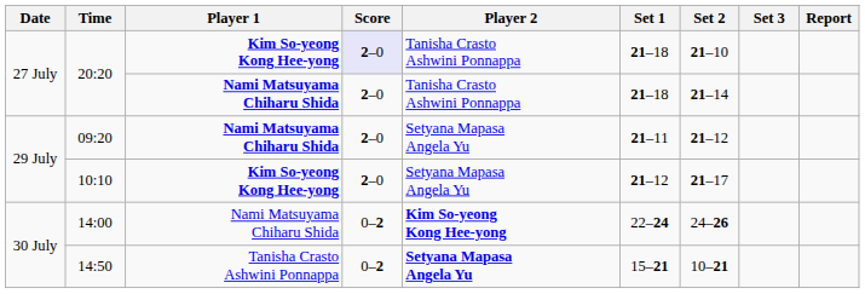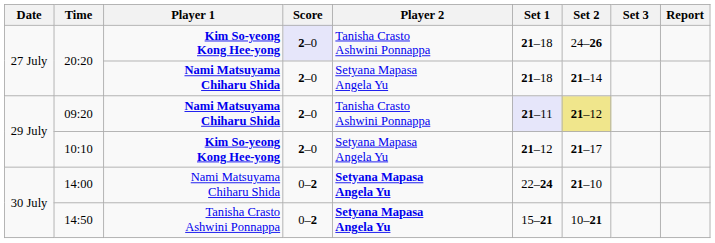20:20 / Kim So-yeong Kong Hee-yong | Set 2: 21–10 -> 24–26
20:20 / Nami Matsuyama Chiharu Shida | Player 2: Tanisha Crasto Ashwini Ponnappa -> Setyana Mapasa Angela Yu
09:20 | Player 2: Setyana Mapasa Angela Yu -> Tanisha Crasto Ashwini Ponnappa
09:20 | Set 1: no background -> lavender background
09:20 | Set 2: no background -> khaki background
14:00 | Player 2: Kim So-yeong Kong Hee-yong -> Setyana Mapasa Angela Yu
14:00 | Set 2: 24–26 -> 21–10
